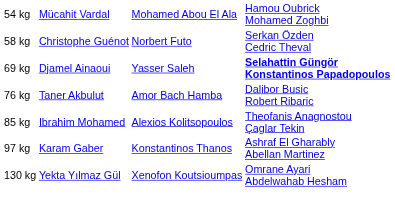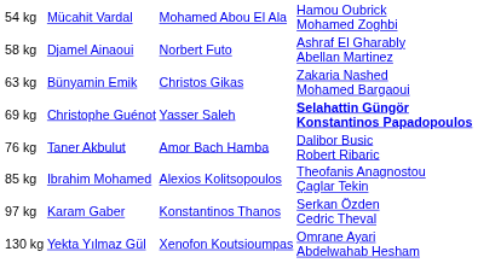58 kg | column 2: Christophe Guénot -> Djamel Ainaoui
58 kg | column 4: Serkan Özden Cedric Theval -> Ashraf El Gharably Abellan Martinez
+ row: 63 kg | Bünyamin Emik | Christos Gikas | Zakaria Nashed Mohamed Bargaoui
69 kg | column 2: Djamel Ainaoui -> Christophe Guénot
97 kg | column 4: Ashraf El Gharably Abellan Martinez -> Serkan Özden Cedric Theval
